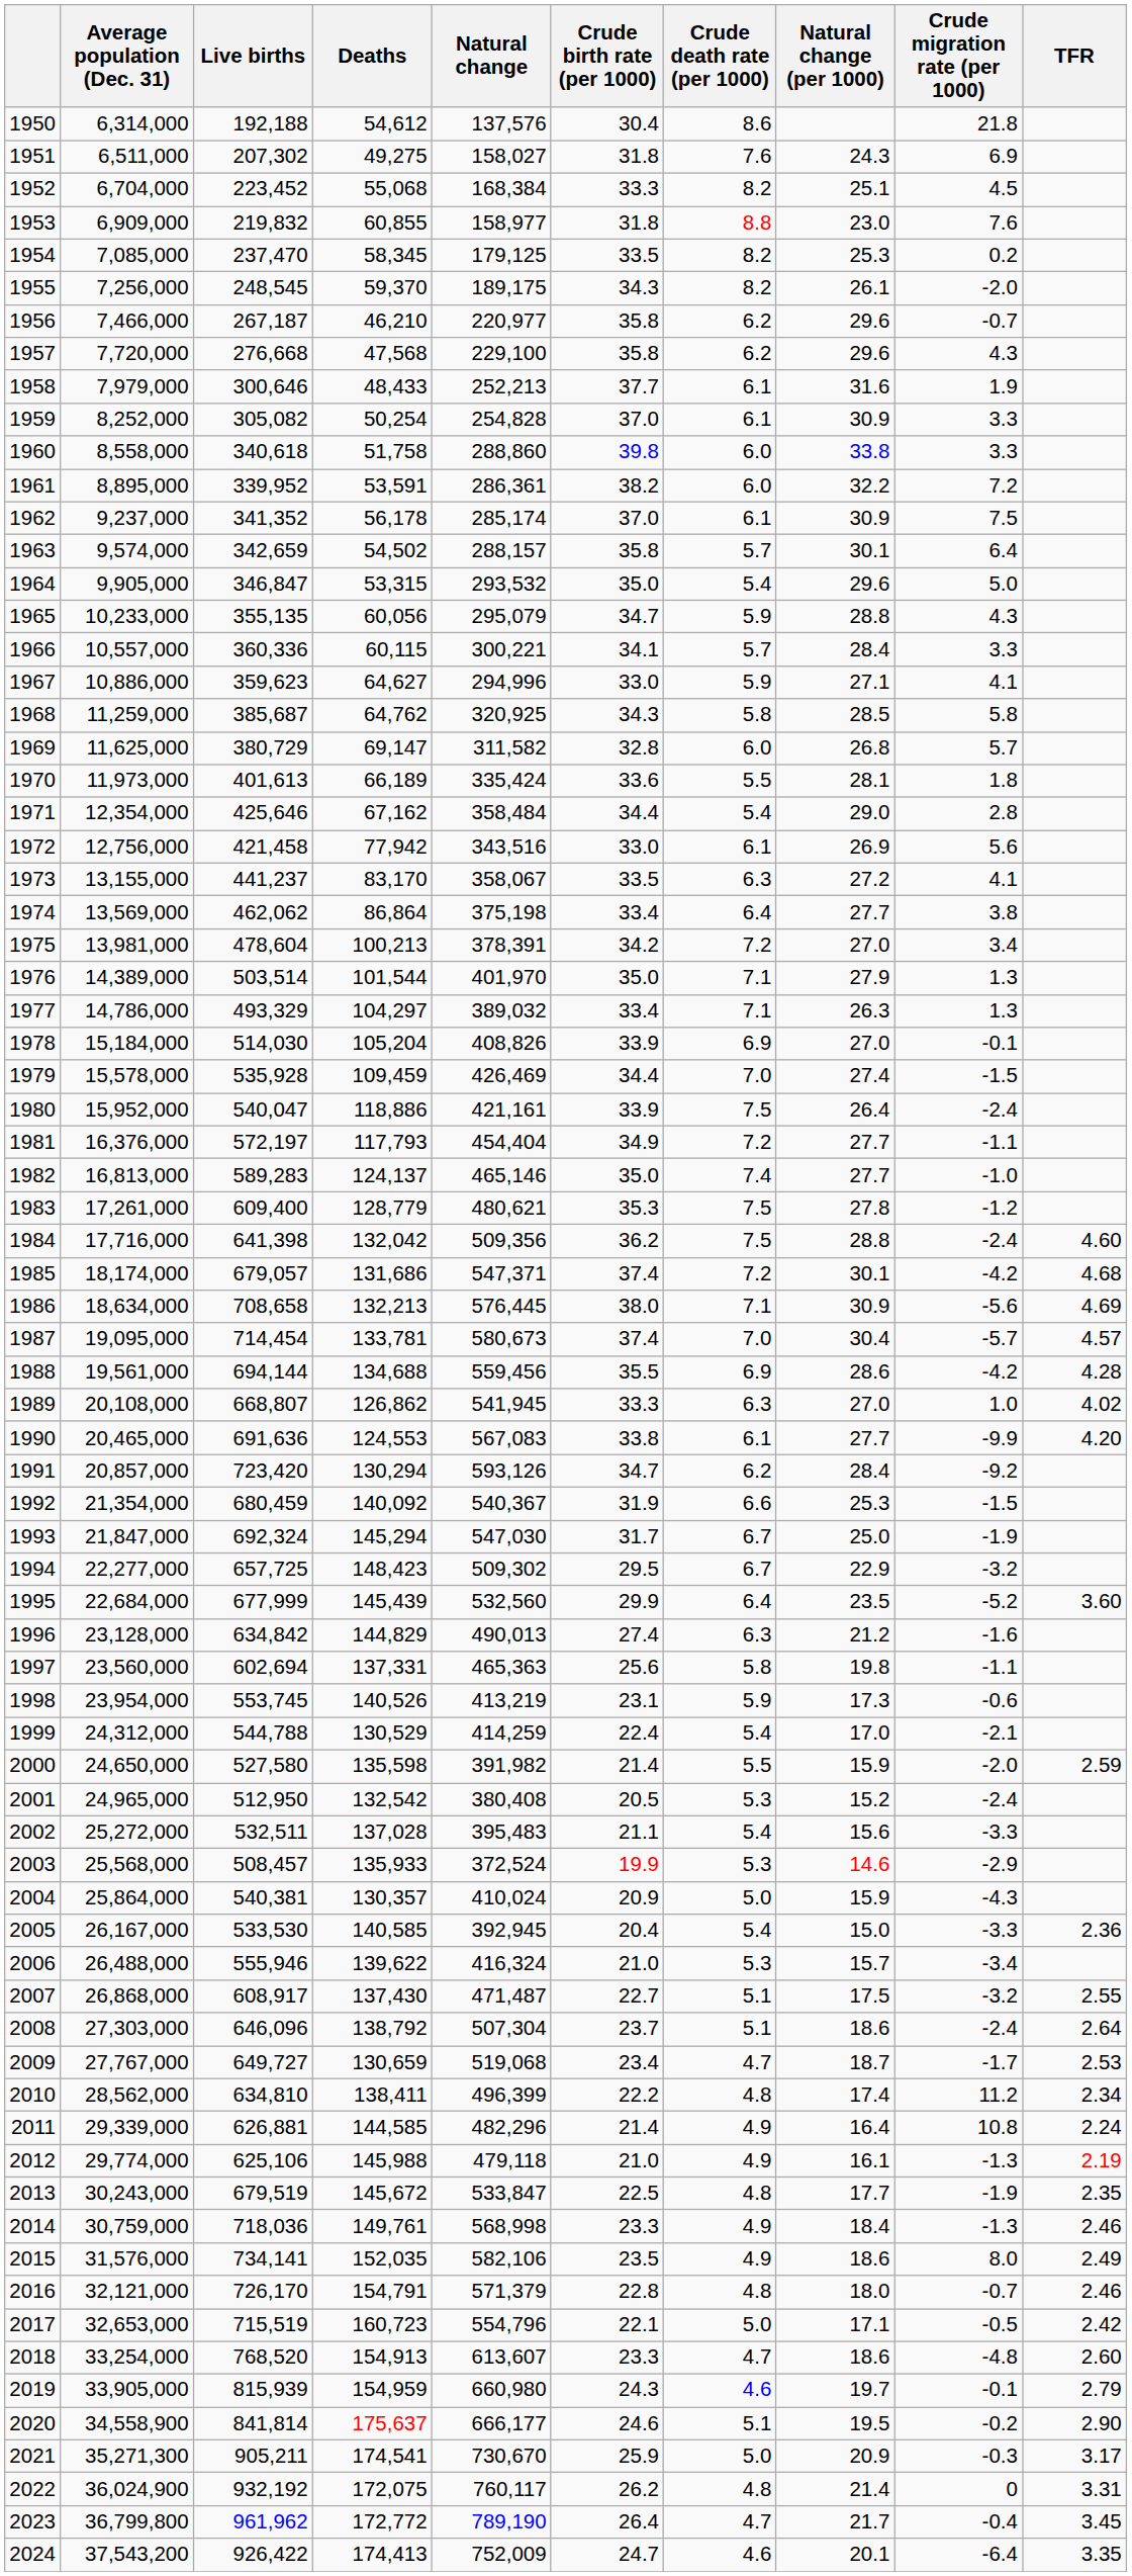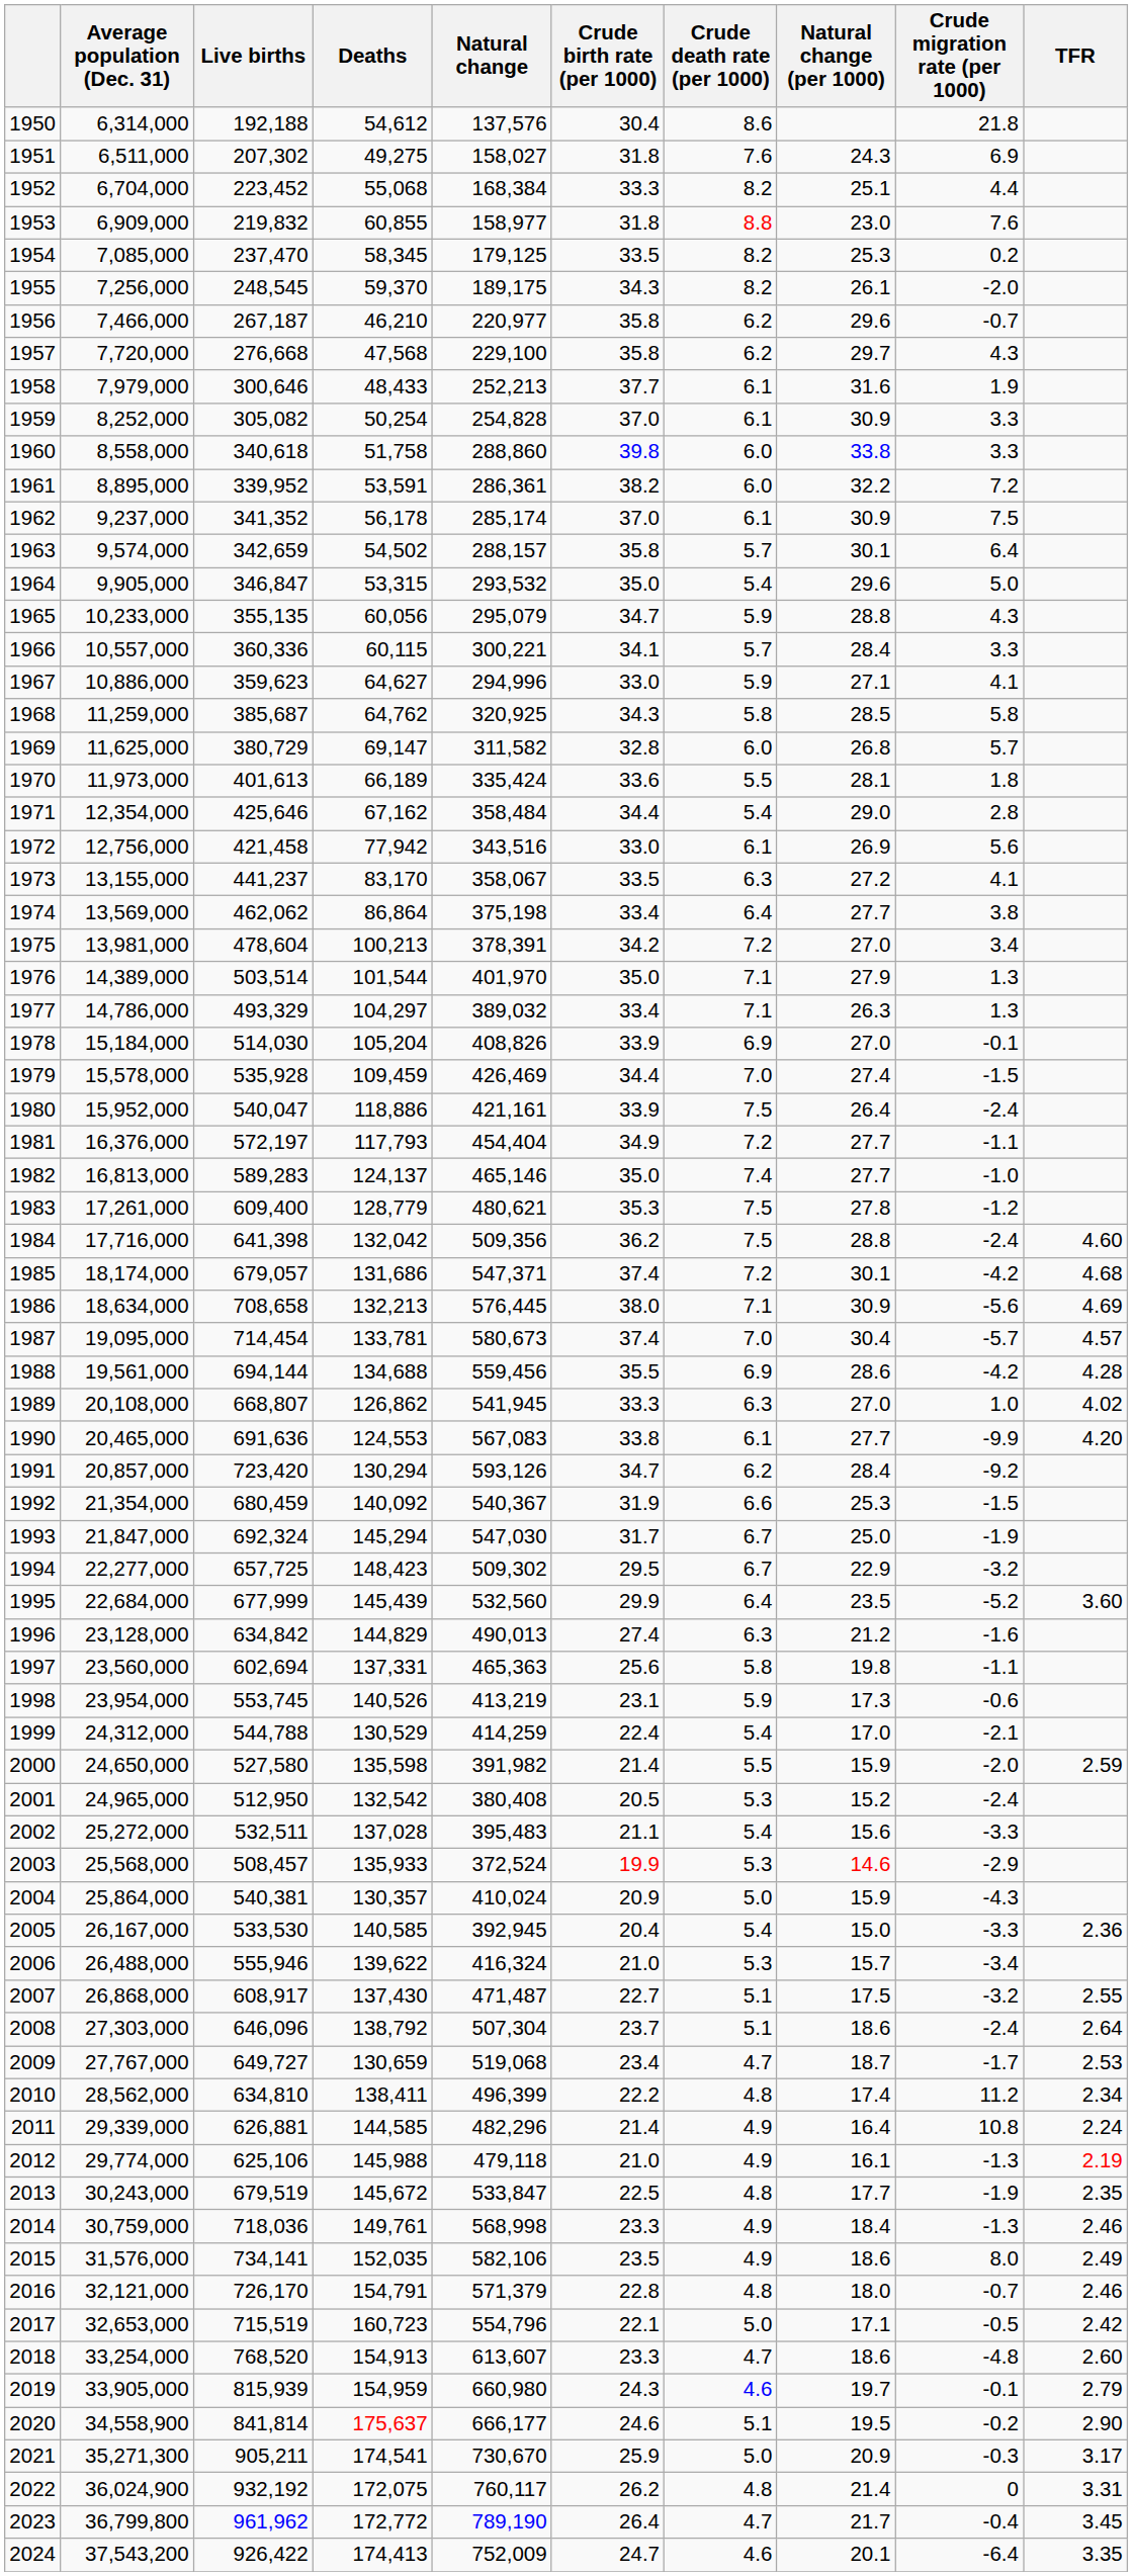1952 | Crude migration rate (per 1000): 4.5 -> 4.4
1957 | Natural change (per 1000): 29.6 -> 29.7
